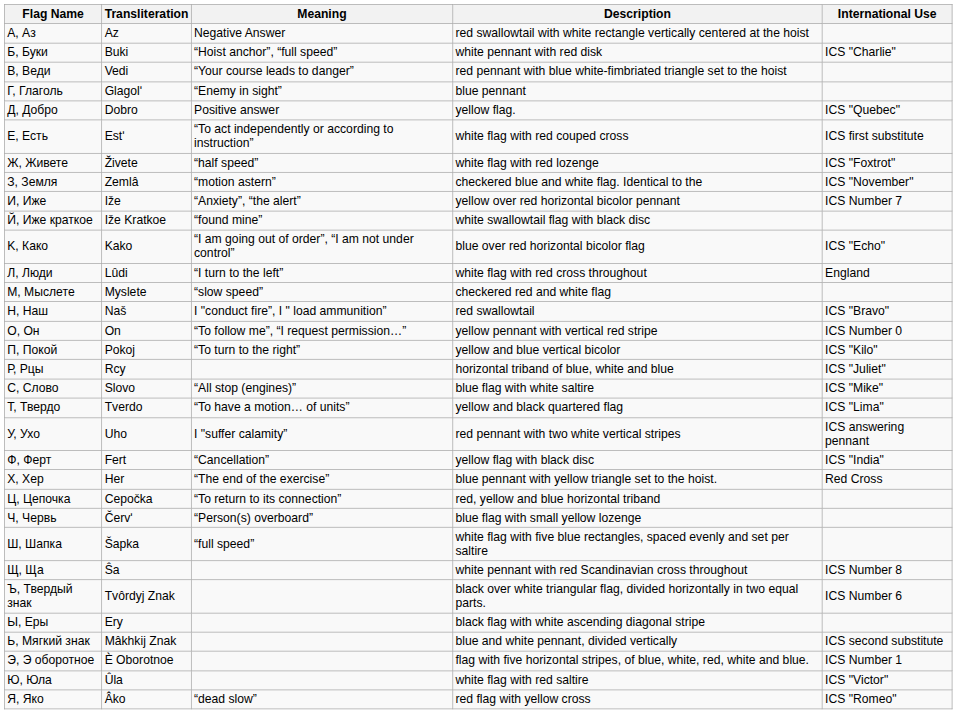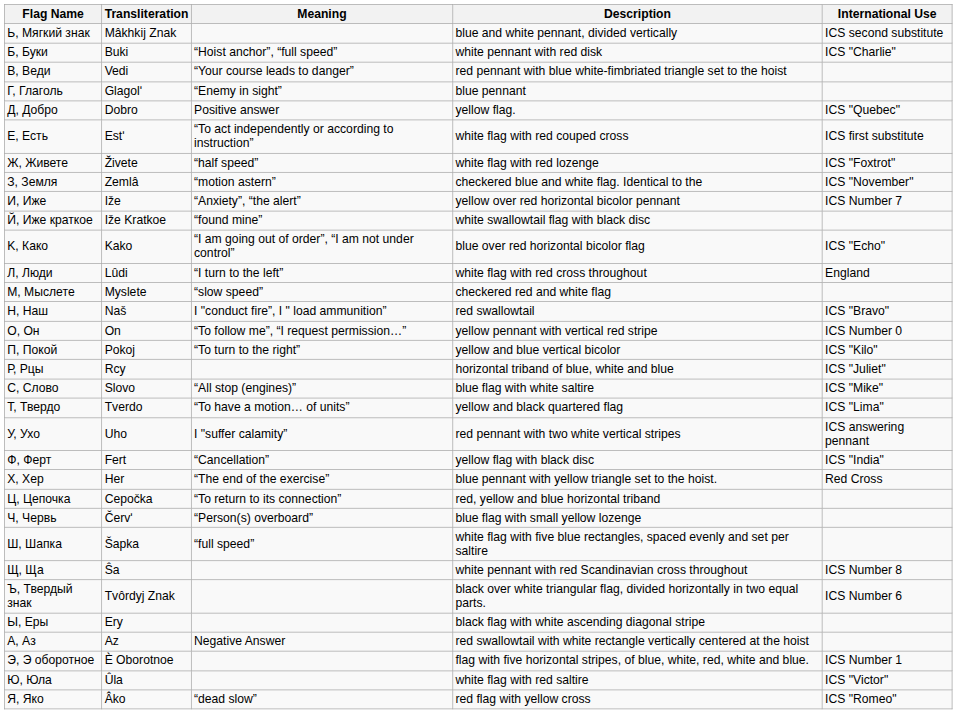rows swapped: А, Аз <-> Ь, Мягкий знак
